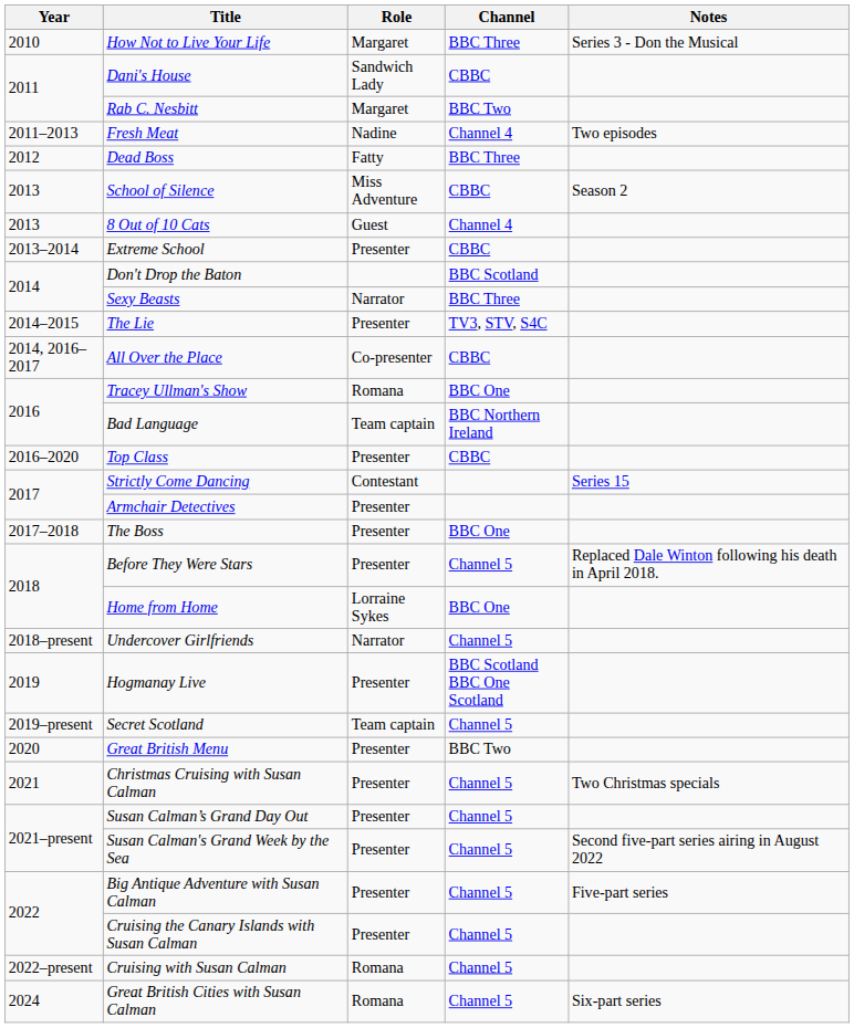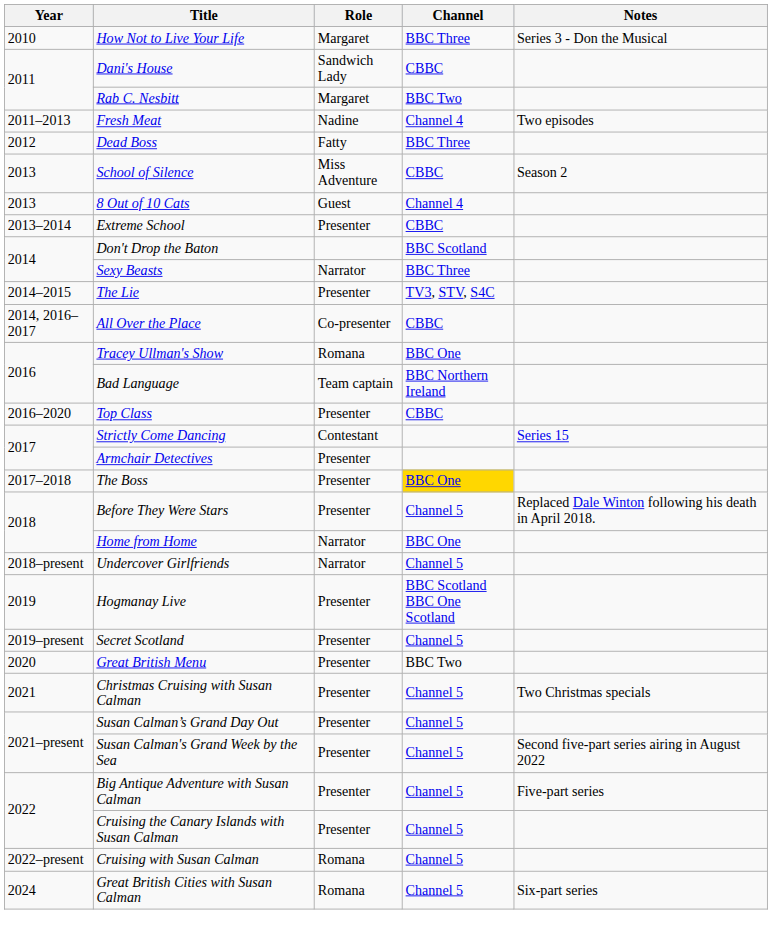The Boss | Channel: no background -> gold background
Home from Home | Role: Lorraine Sykes -> Narrator
Secret Scotland | Role: Team captain -> Presenter
